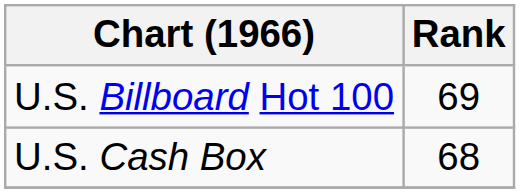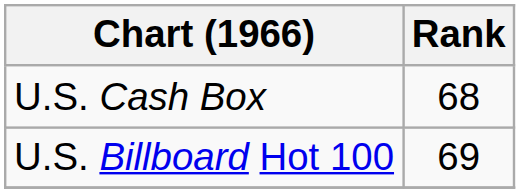rows swapped: U.S. Billboard Hot 100 <-> U.S. Cash Box
